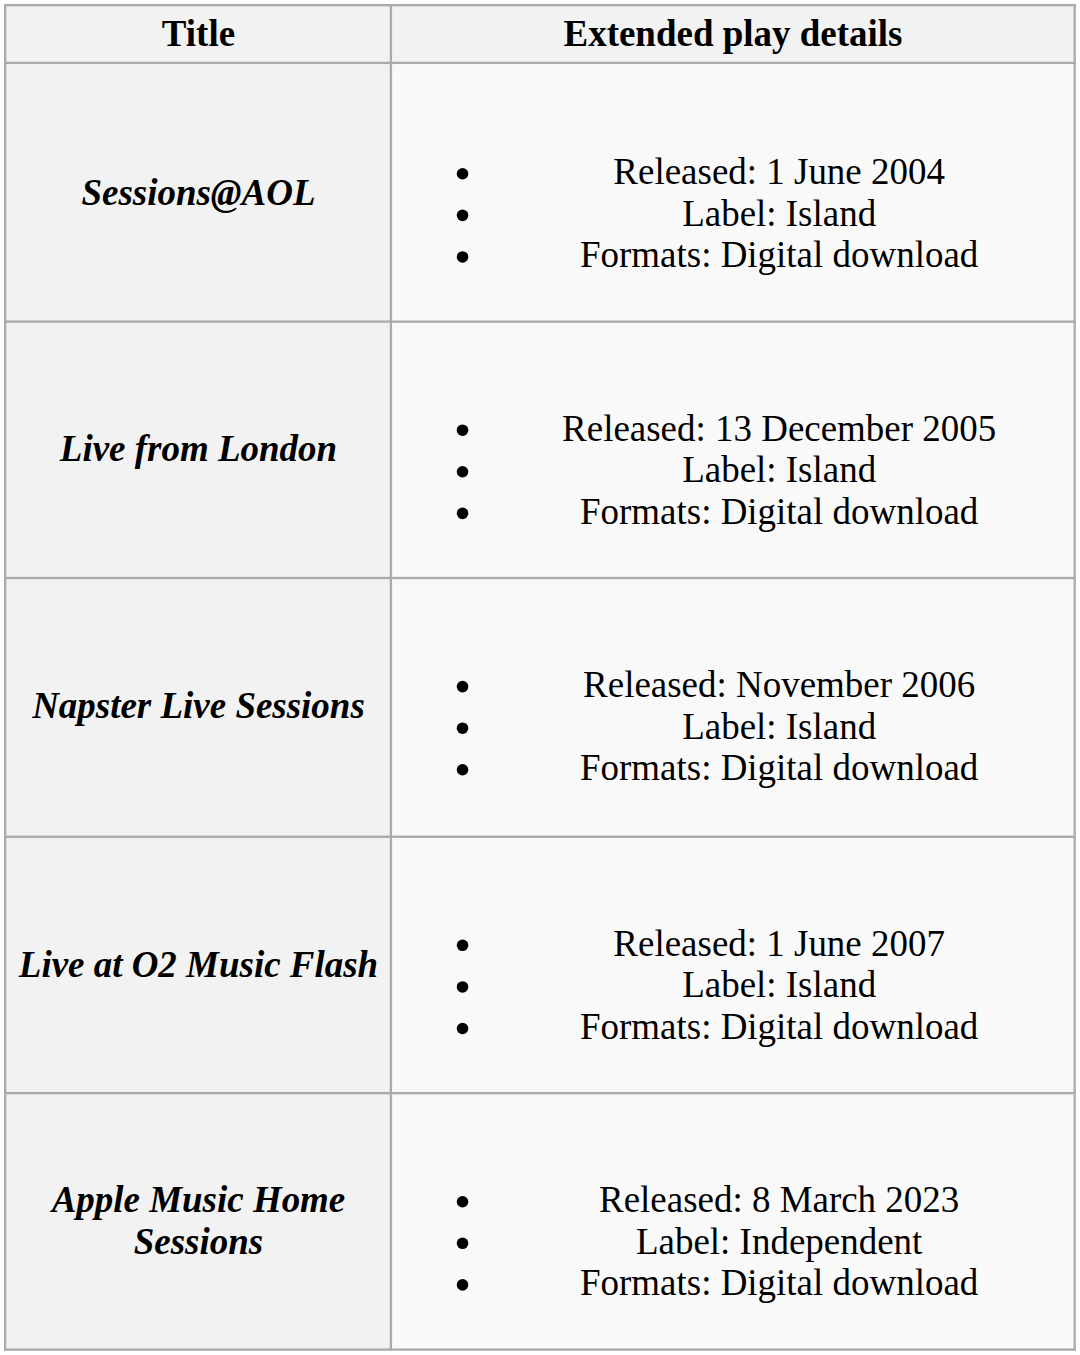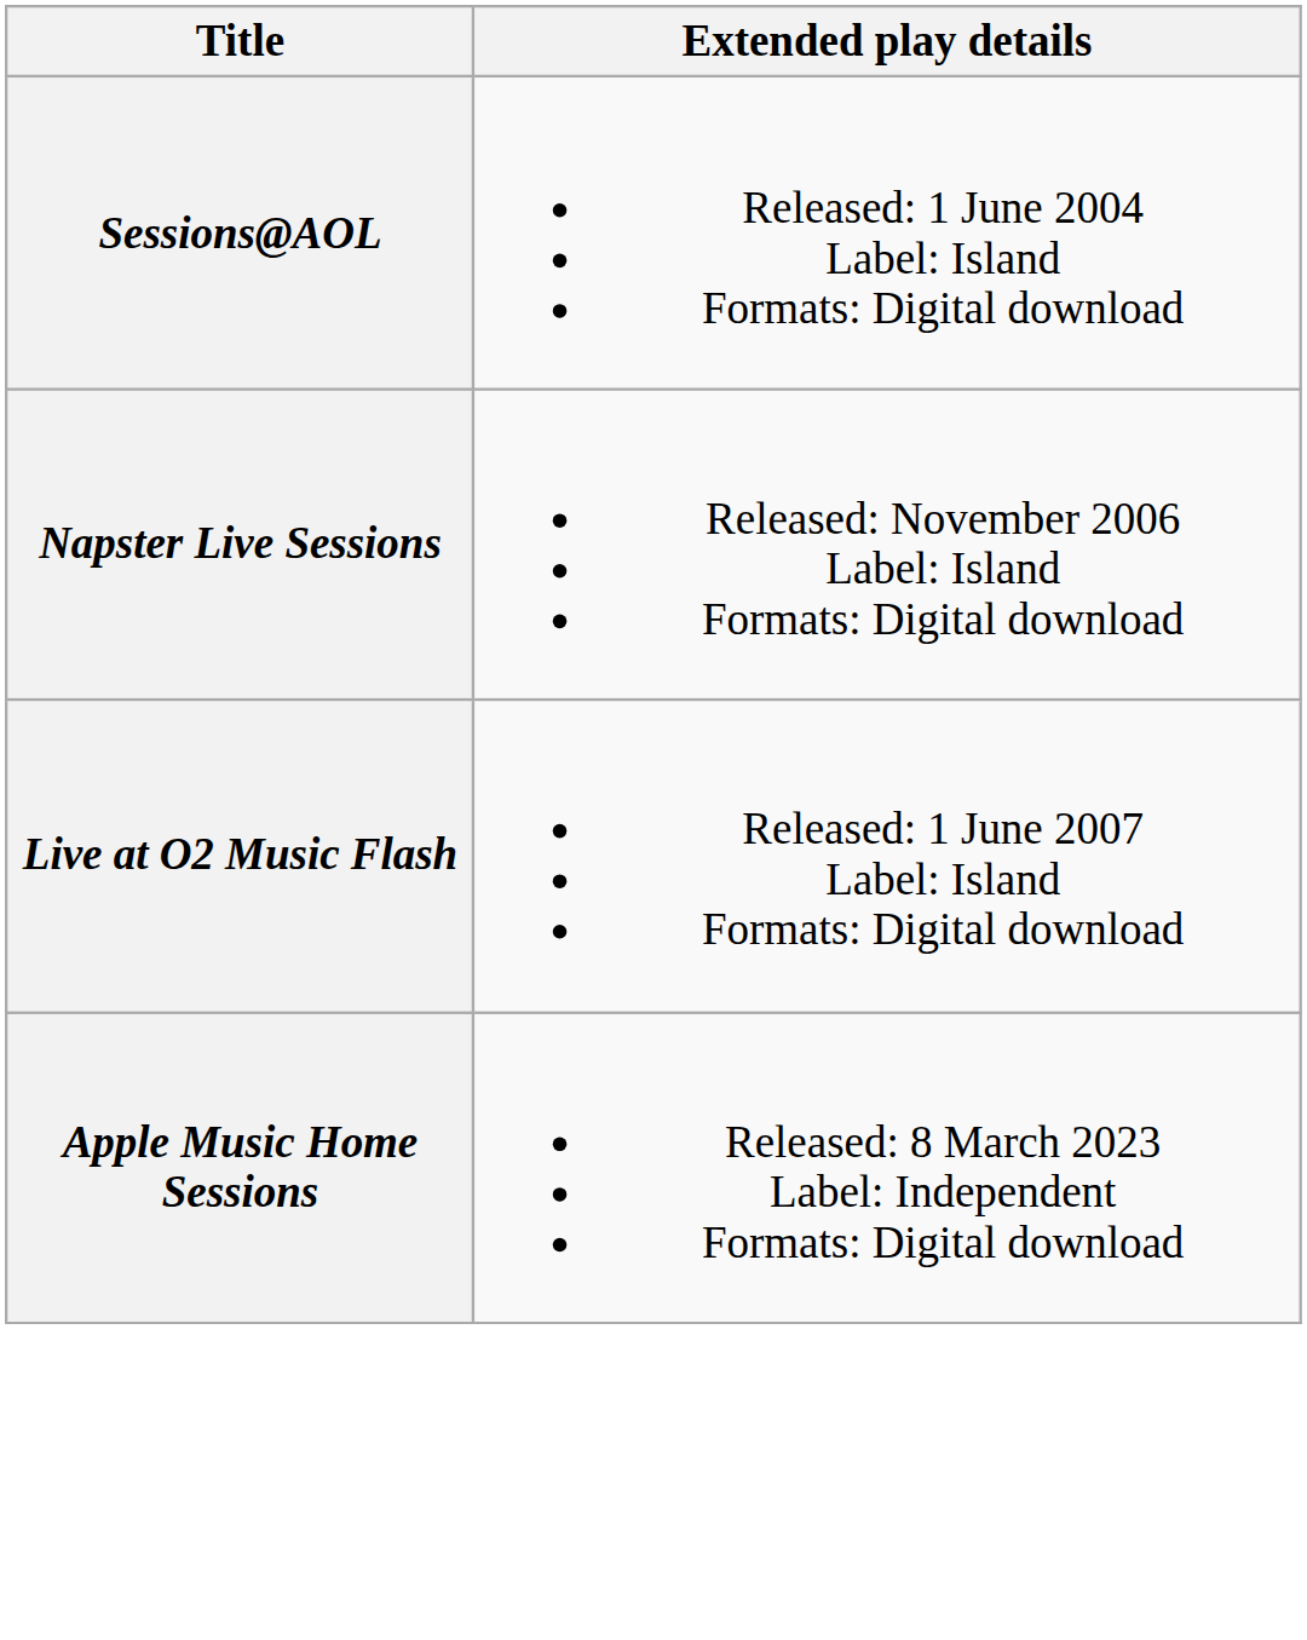- row: Live from London | Released: 13 December 2005 Label: Island Formats: Digital download
